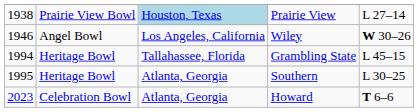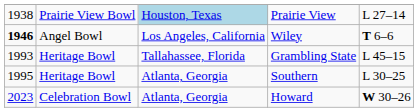Wiley | column 1: normal -> bold
Wiley | column 5: W 30–26 -> T 6–6
Grambling State | column 1: 1994 -> 1993
Howard | column 5: T 6–6 -> W 30–26
